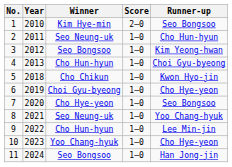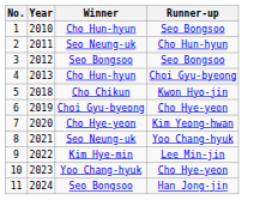- column: Score | 2–0 | 1–0 | 1–0 | 1–0 | 1–0 | 1–0 | 1–0 | 1–0 | 1–0 | 1–0 | 1–0
1 | Winner: Kim Hye-min -> Cho Hun-hyun
3 | Runner-up: Kim Yeong-hwan -> Seo Bongsoo
7 | Runner-up: Seo Bongsoo -> Kim Yeong-hwan
9 | Winner: Cho Hun-hyun -> Kim Hye-min
